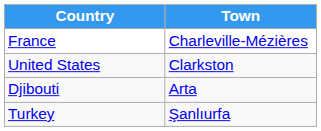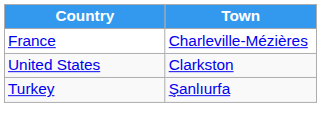- row: Djibouti | Arta
